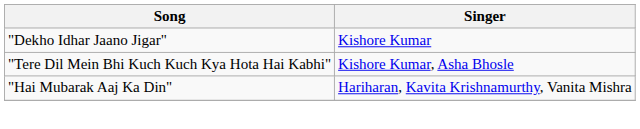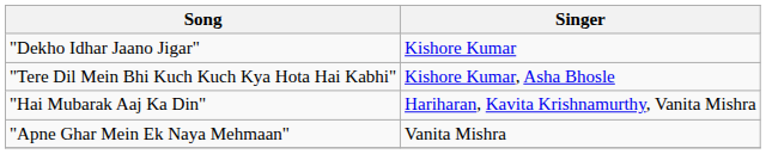+ row: "Apne Ghar Mein Ek Naya Mehmaan" | Vanita Mishra
